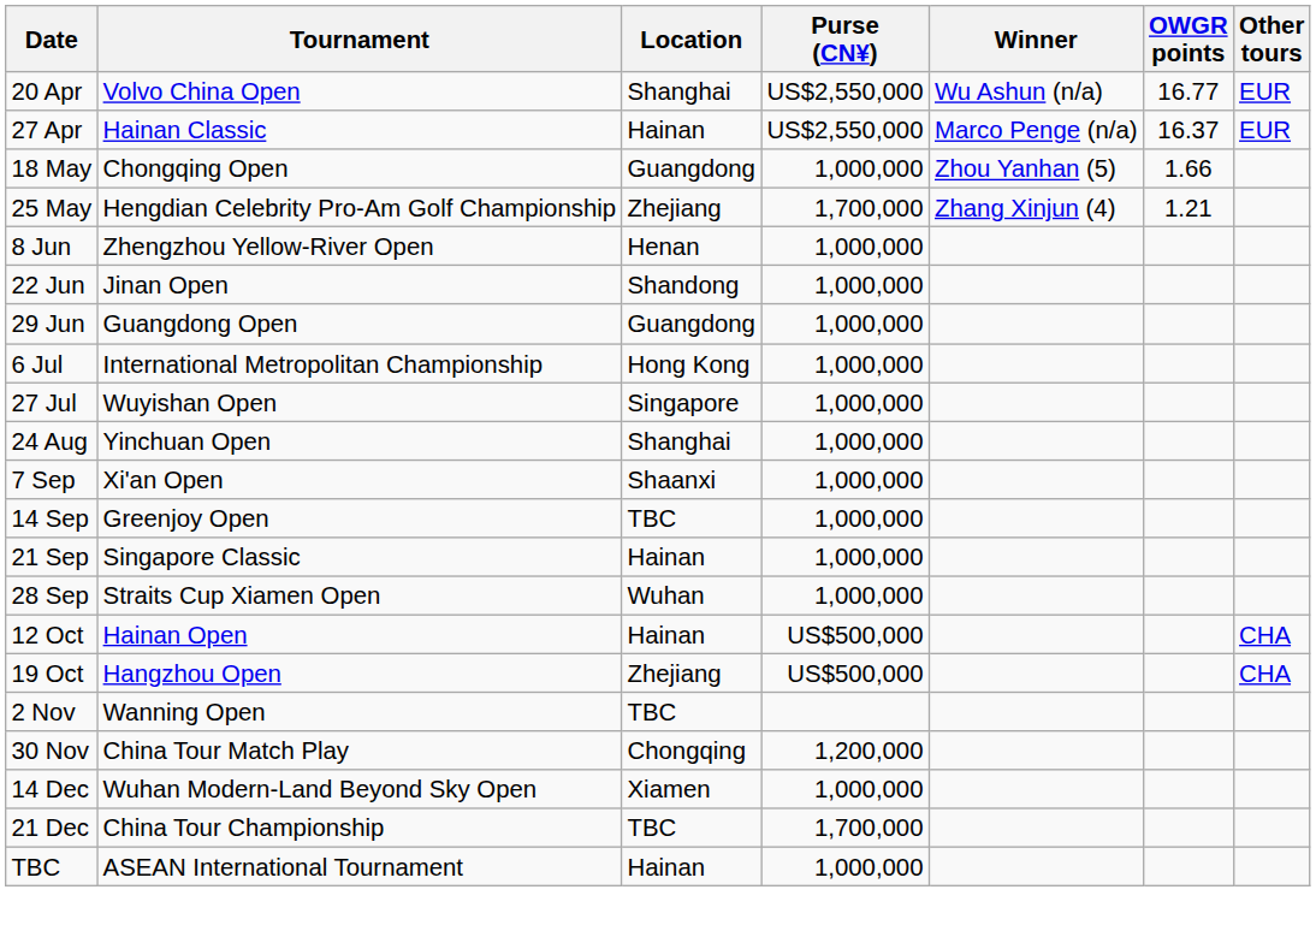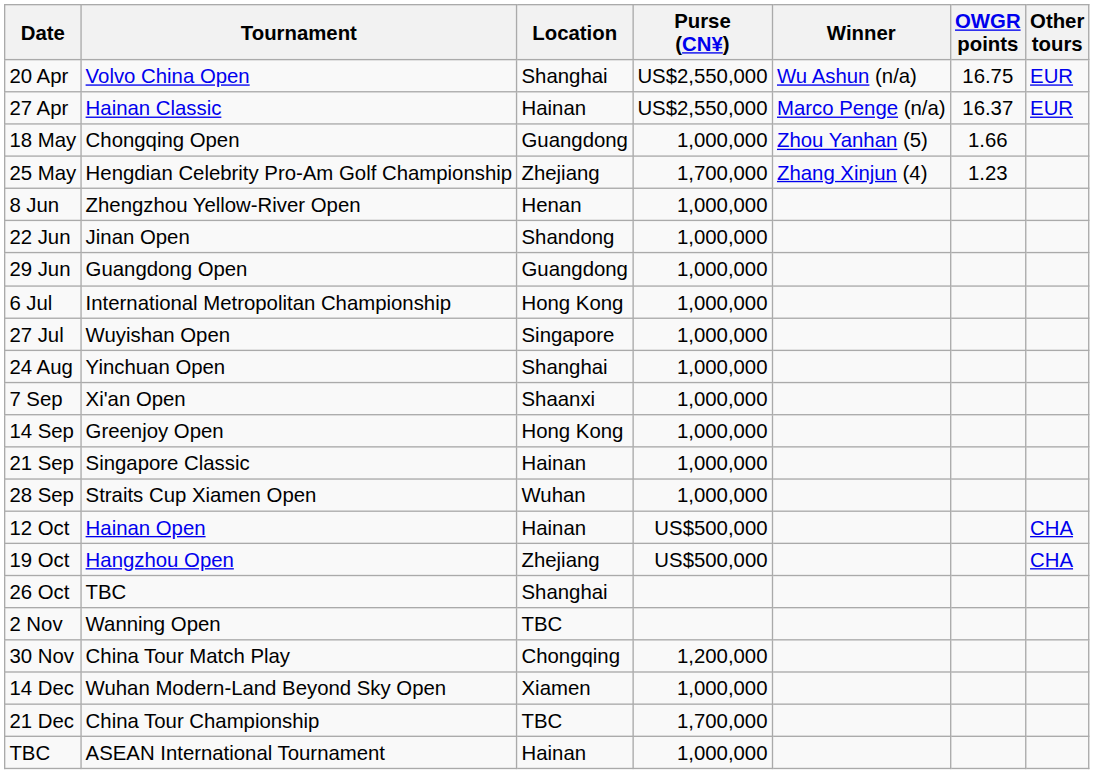20 Apr | OWGR points: 16.77 -> 16.75
25 May | OWGR points: 1.21 -> 1.23
14 Sep | Location: TBC -> Hong Kong
+ row: 26 Oct | TBC | Shanghai
